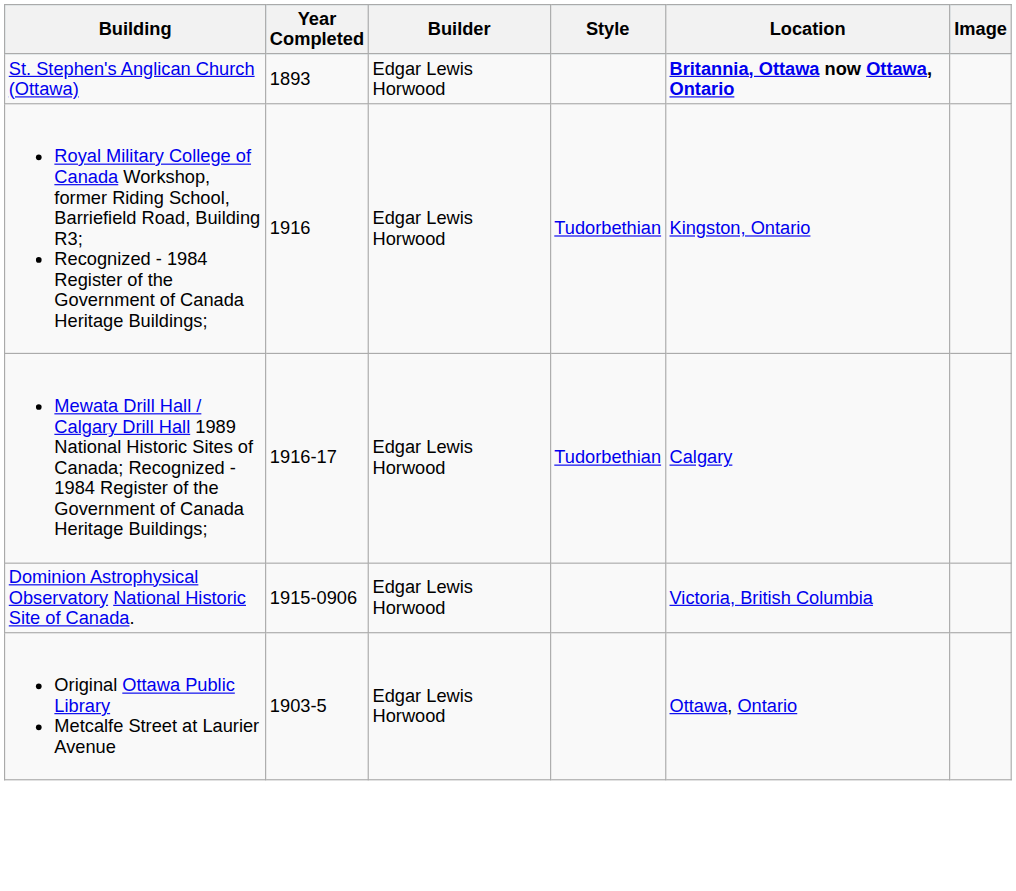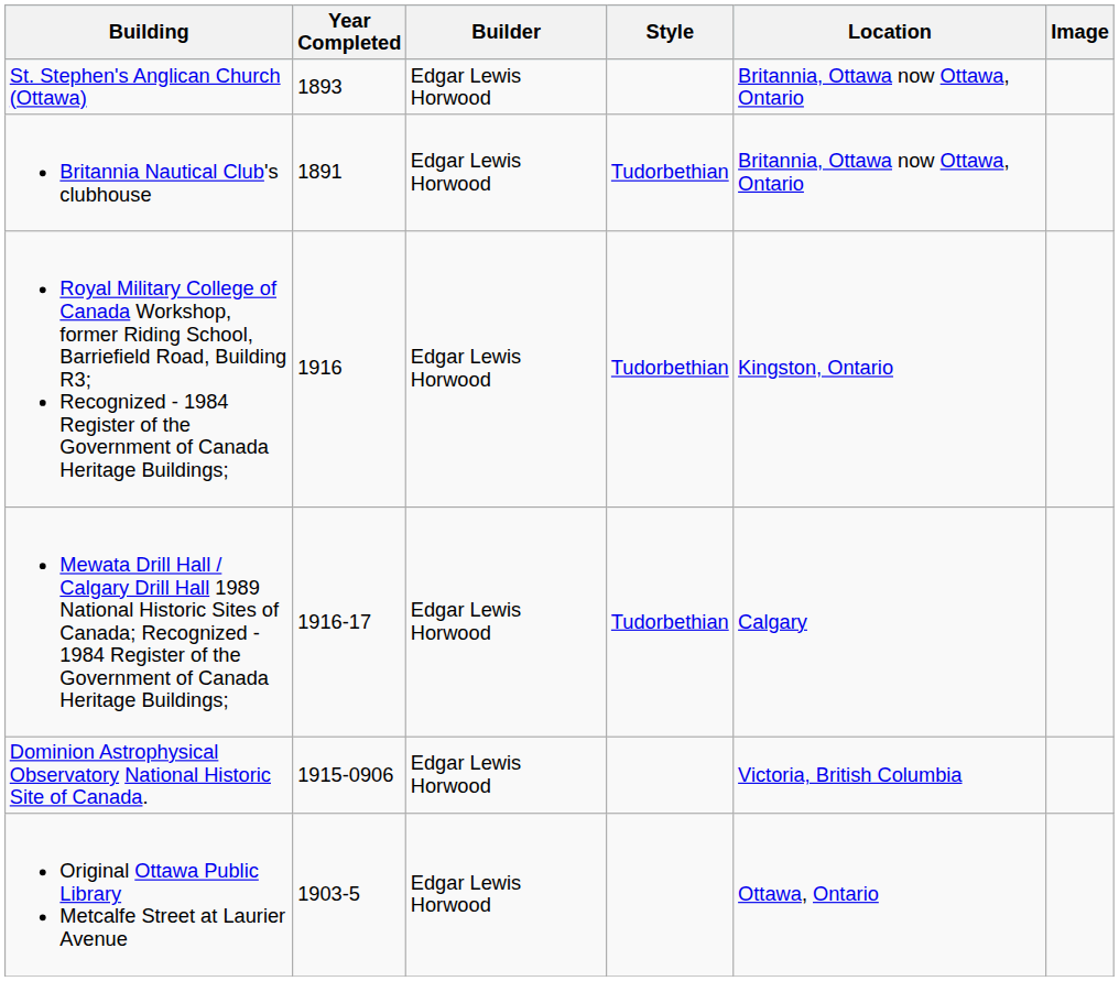St. Stephen's Anglican Church (Ottawa) | Location: bold -> normal
+ row: Britannia Nautical Club's clubhouse | 1891 | Edgar Lewis Horwood | Tudorbethian | Britannia, Ottawa now Ottawa, Ontario
